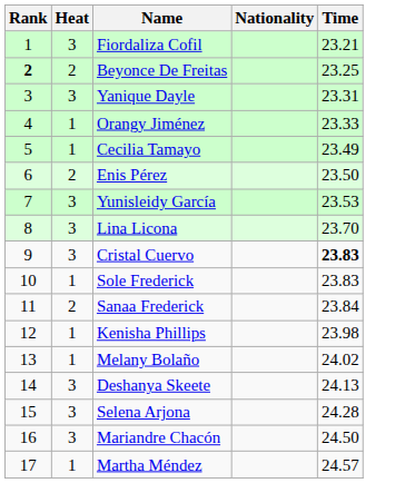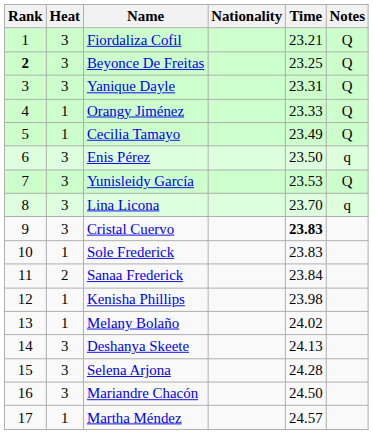+ column: Notes | Q | Q | Q | Q | Q | q | Q | q
Beyonce De Freitas | Heat: 2 -> 3
Enis Pérez | Heat: 2 -> 3
